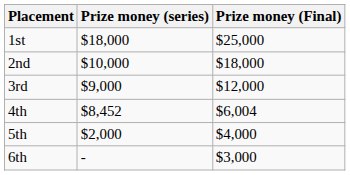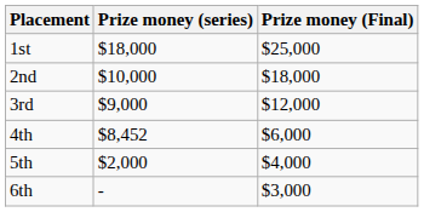4th | Prize money (Final): $6,004 -> $6,000
